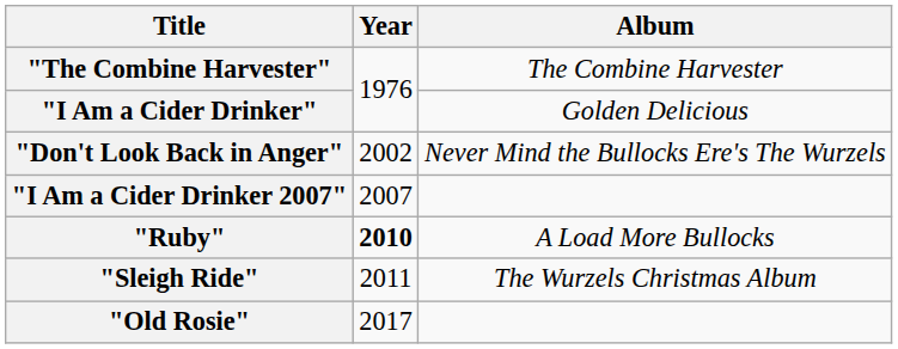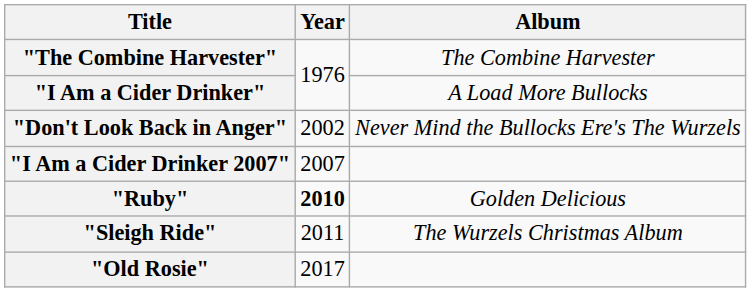"I Am a Cider Drinker" | Album: Golden Delicious -> A Load More Bullocks
"Ruby" | Album: A Load More Bullocks -> Golden Delicious
